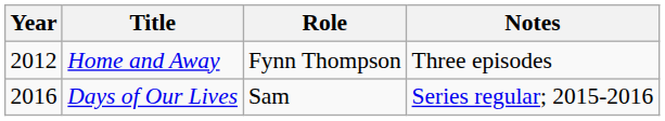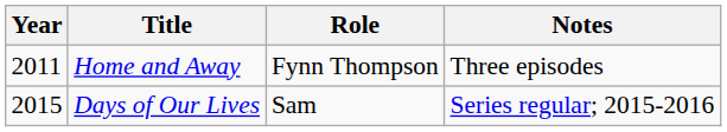Home and Away | Year: 2012 -> 2011
Days of Our Lives | Year: 2016 -> 2015
